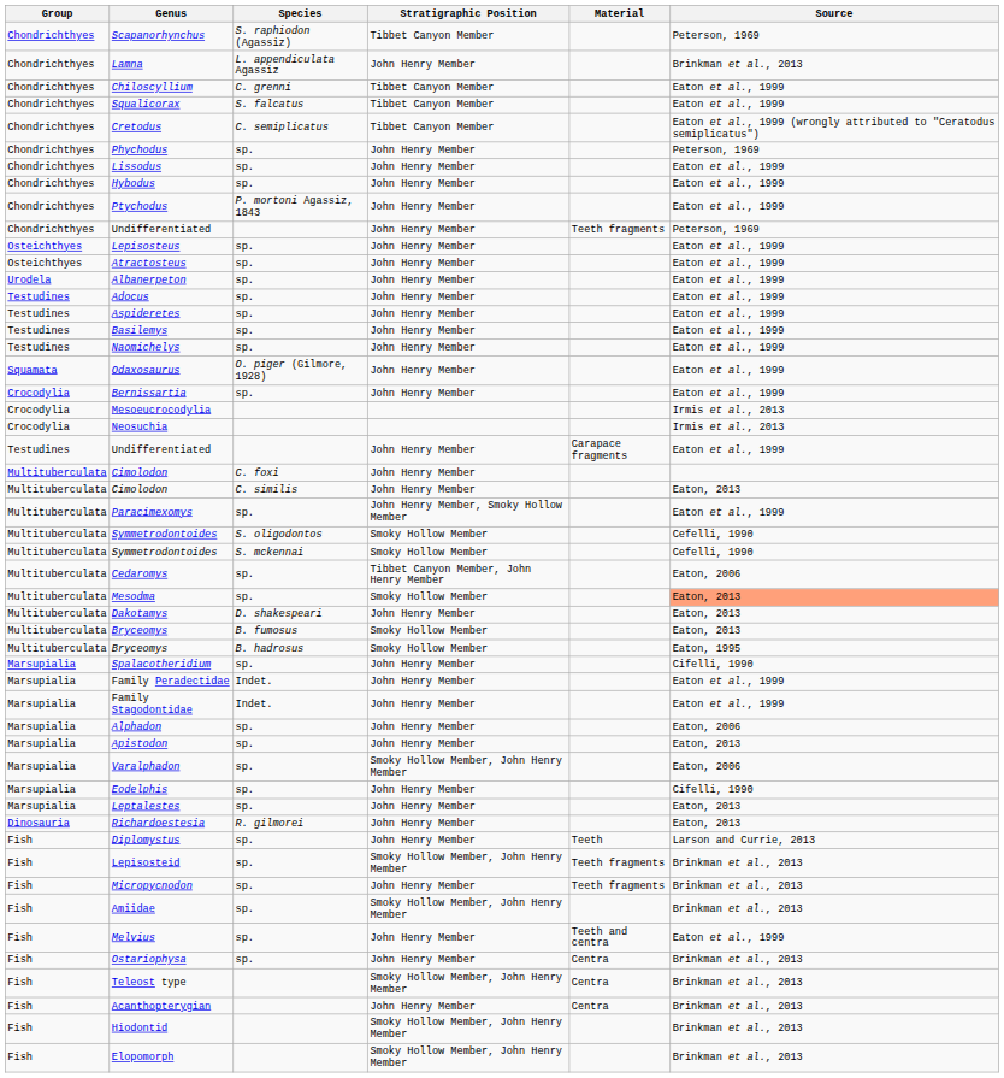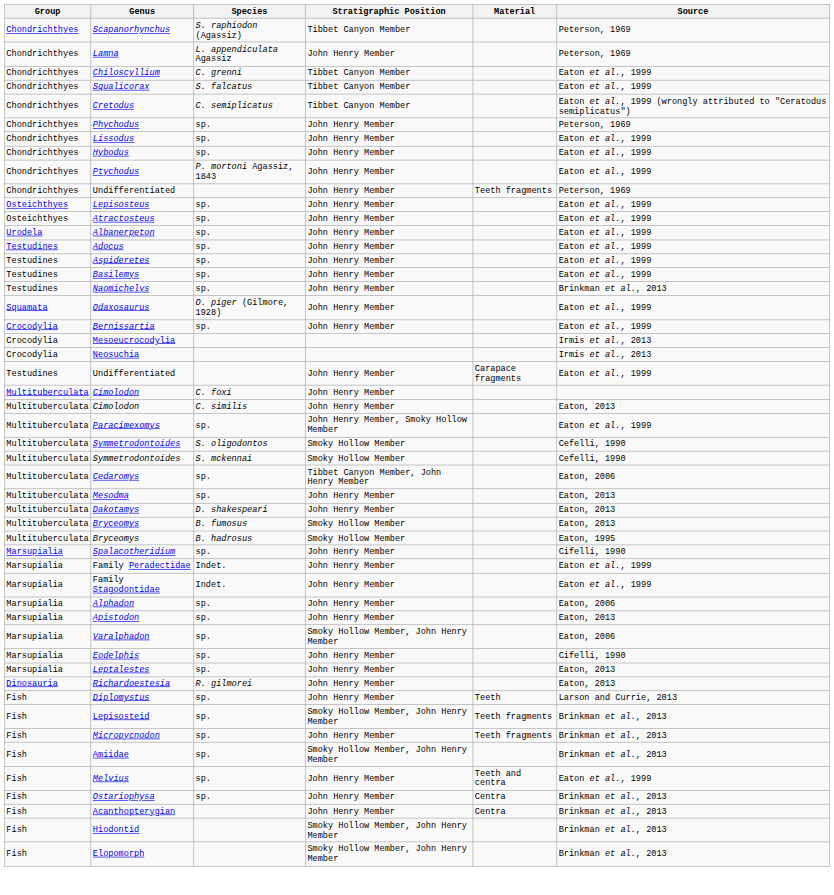Lamna | Source: Brinkman et al., 2013 -> Peterson, 1969
Naomichelys | Source: Eaton et al., 1999 -> Brinkman et al., 2013
Mesodma | Stratigraphic Position: Smoky Hollow Member -> John Henry Member
Mesodma | Source: lightsalmon background -> no background
- row: Fish | Teleost type | Smoky Hollow Member, John Henry Member | Centra | Brinkman et al., 2013
